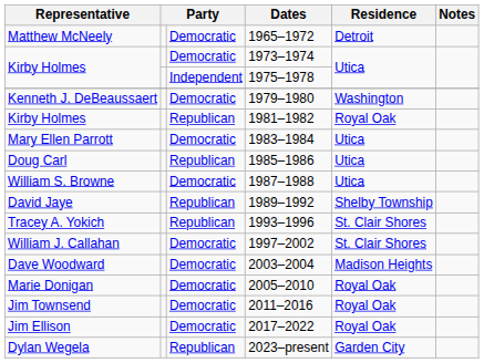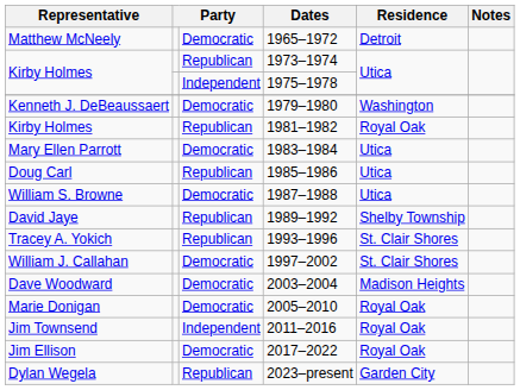1973–1974 | column 3: Democratic -> Republican
2011–2016 | column 3: Democratic -> Independent
